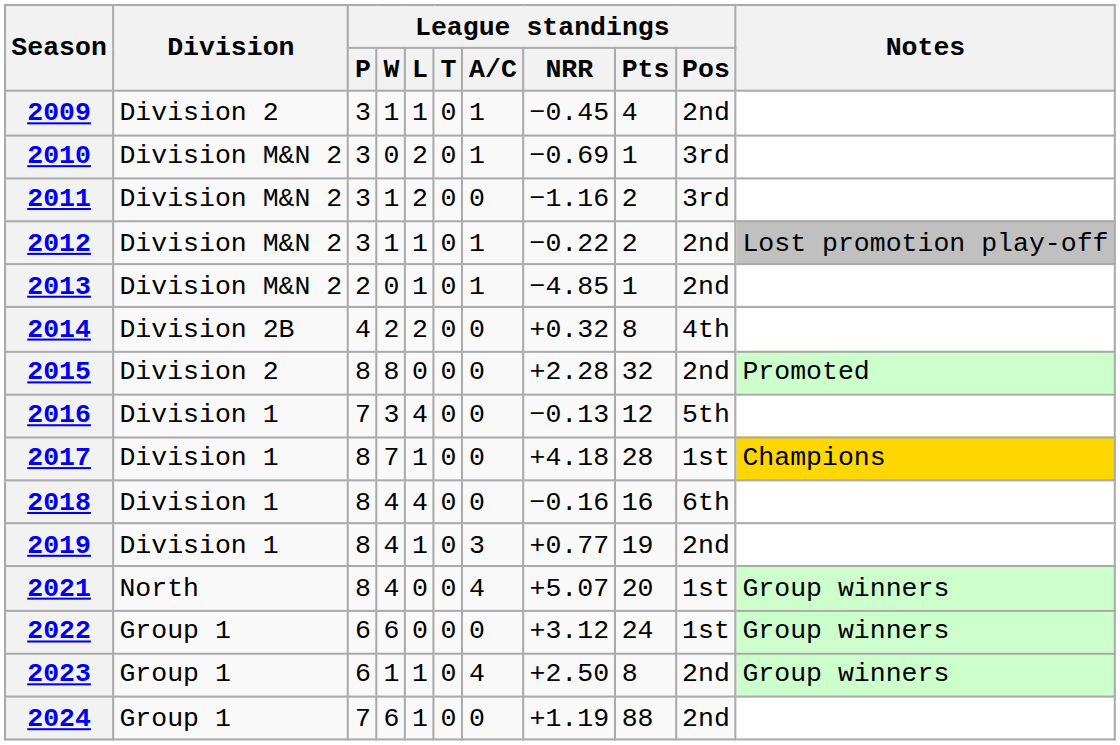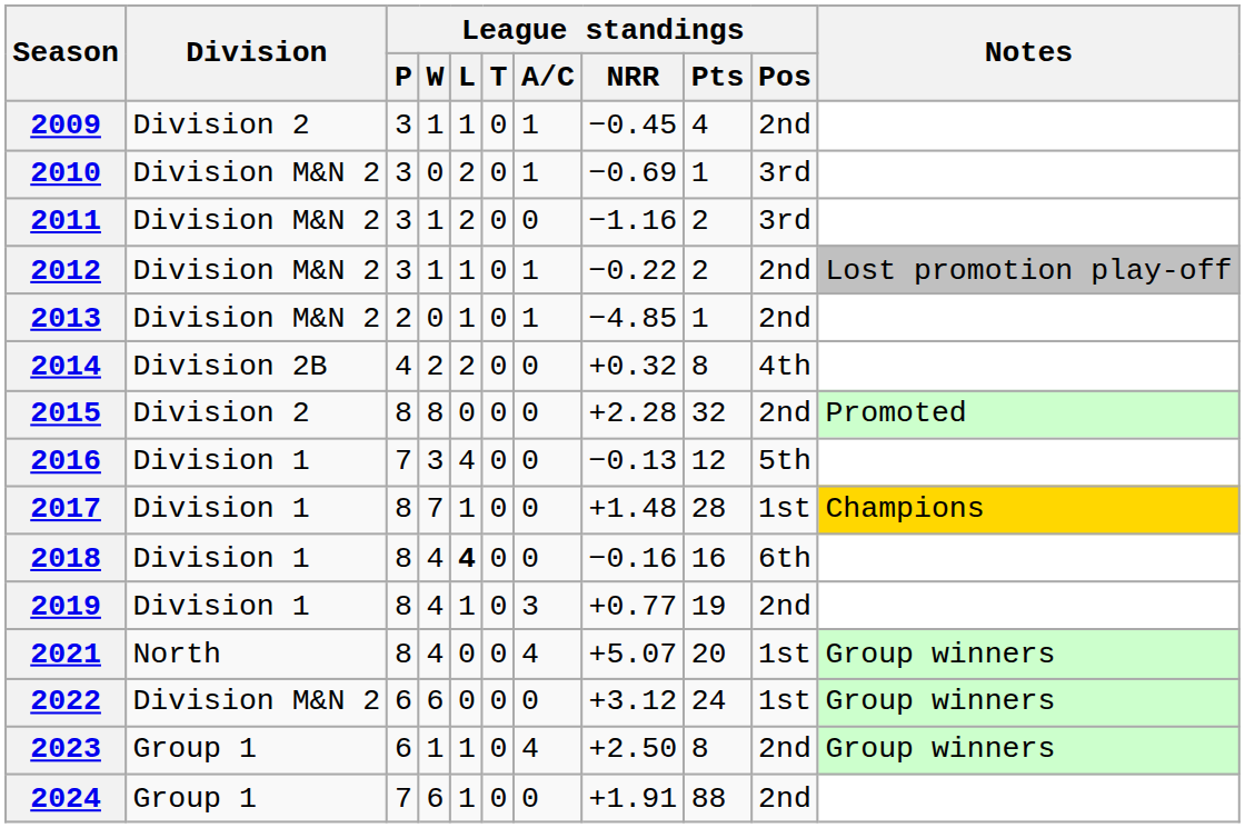2017 | League standings / NRR: +4.18 -> +1.48
2018 | League standings / L: normal -> bold
2022 | Division: Group 1 -> Division M&N 2
2024 | League standings / NRR: +1.19 -> +1.91
